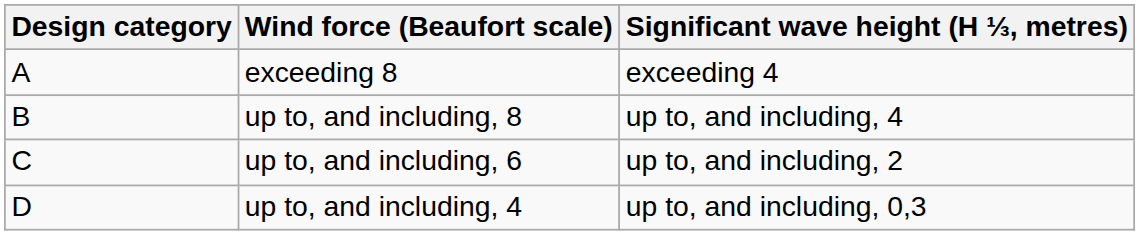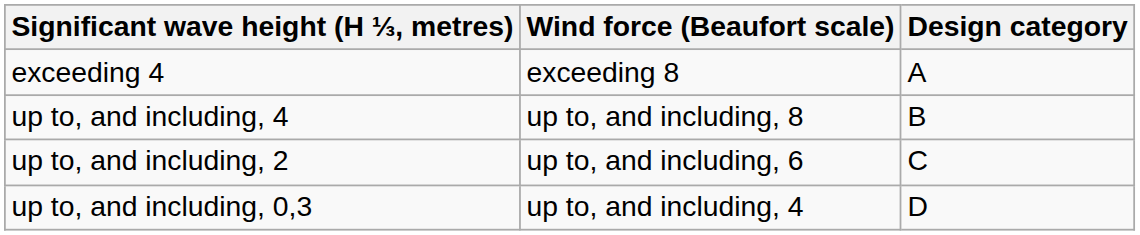columns swapped: Design category <-> Significant wave height (H ⅓, metres)
